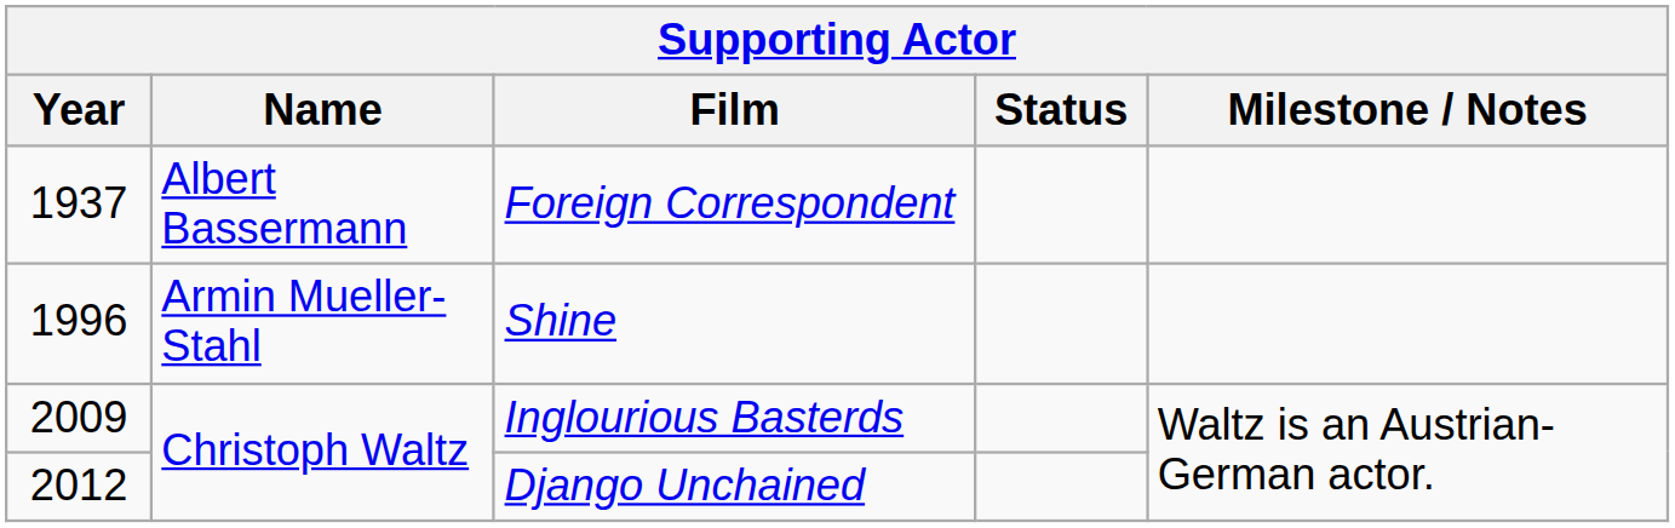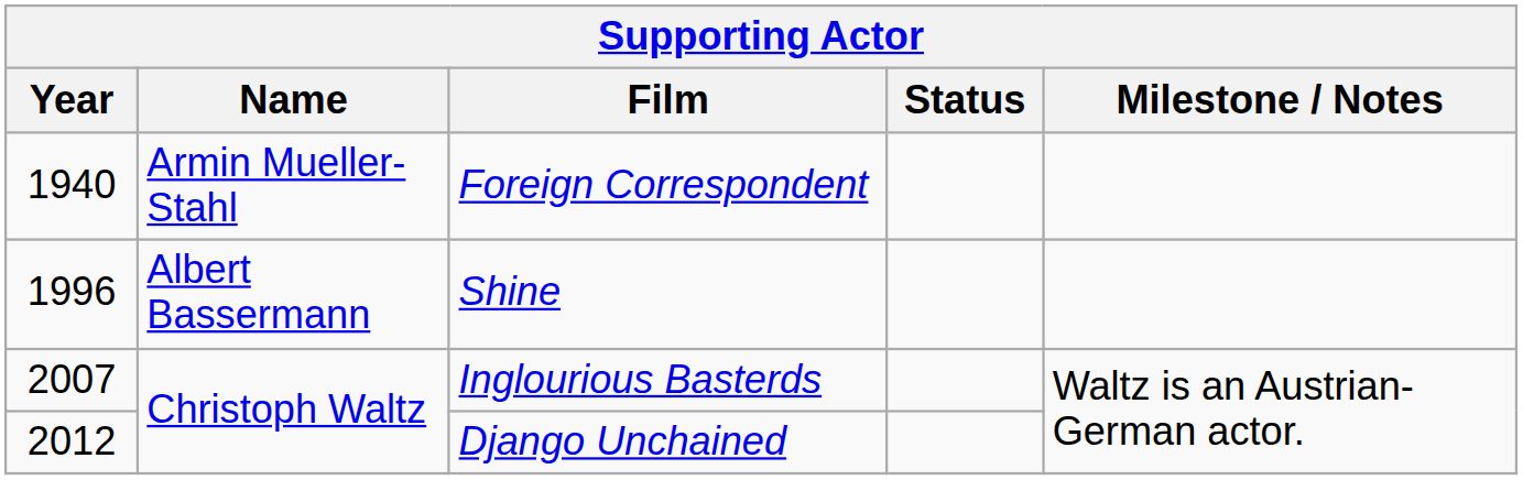Foreign Correspondent | Year: 1937 -> 1940
Foreign Correspondent | Name: Albert Bassermann -> Armin Mueller-Stahl
Shine | Name: Armin Mueller-Stahl -> Albert Bassermann
Inglourious Basterds | Year: 2009 -> 2007
